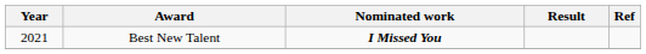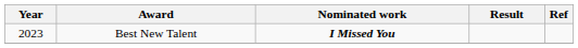Best New Talent | Year: 2021 -> 2023
